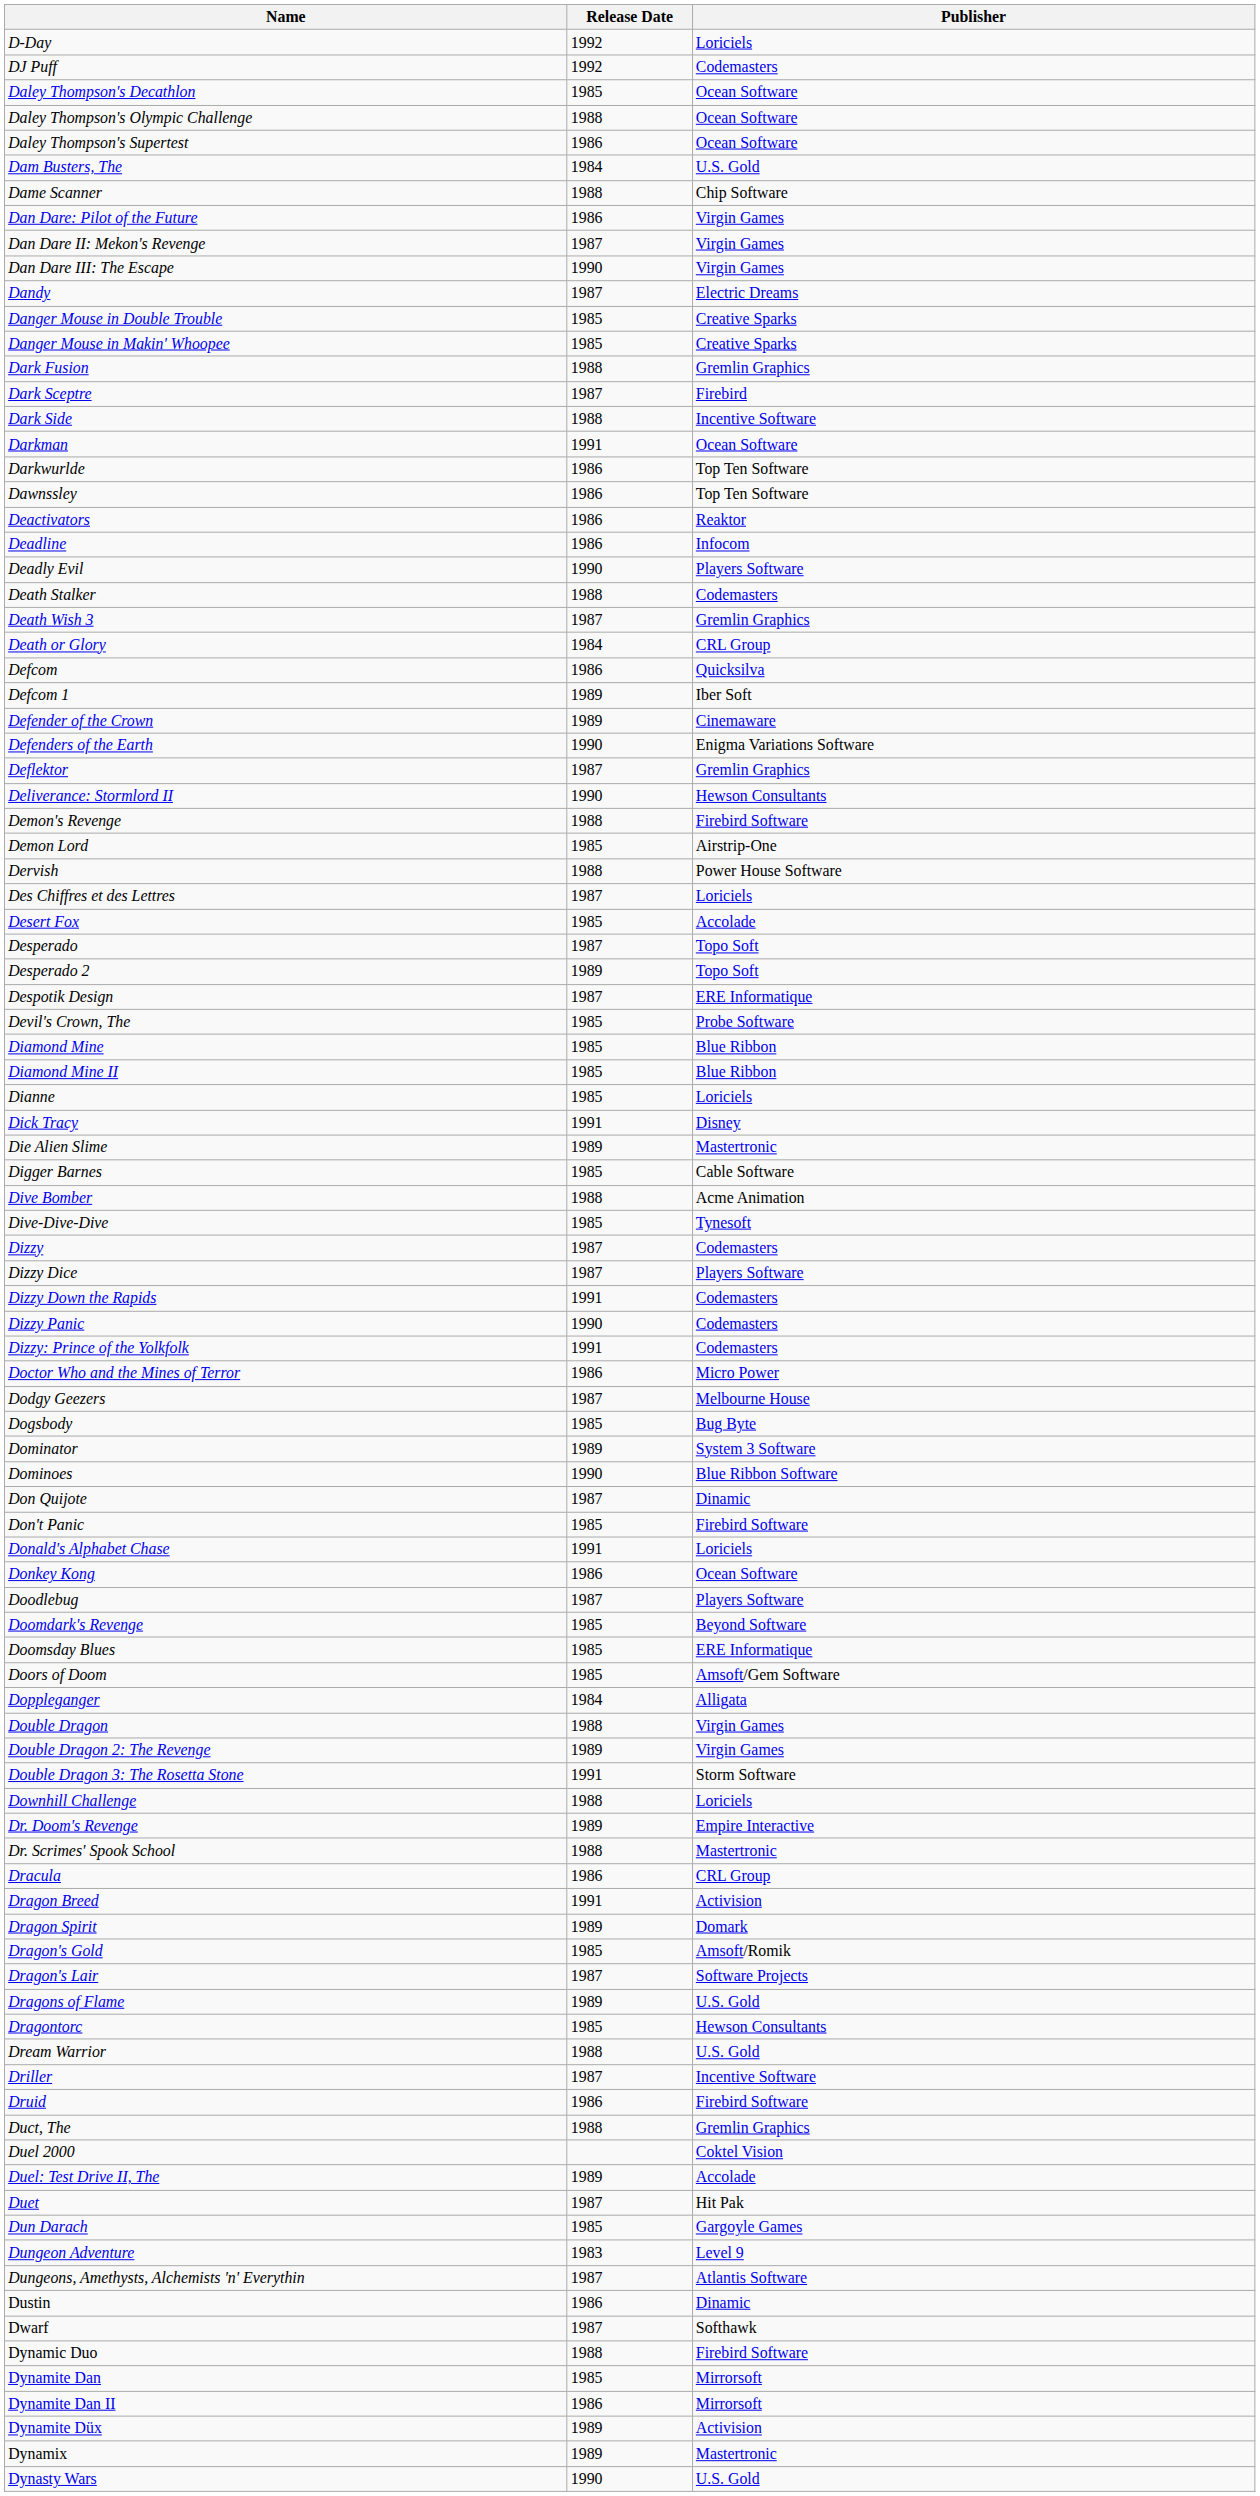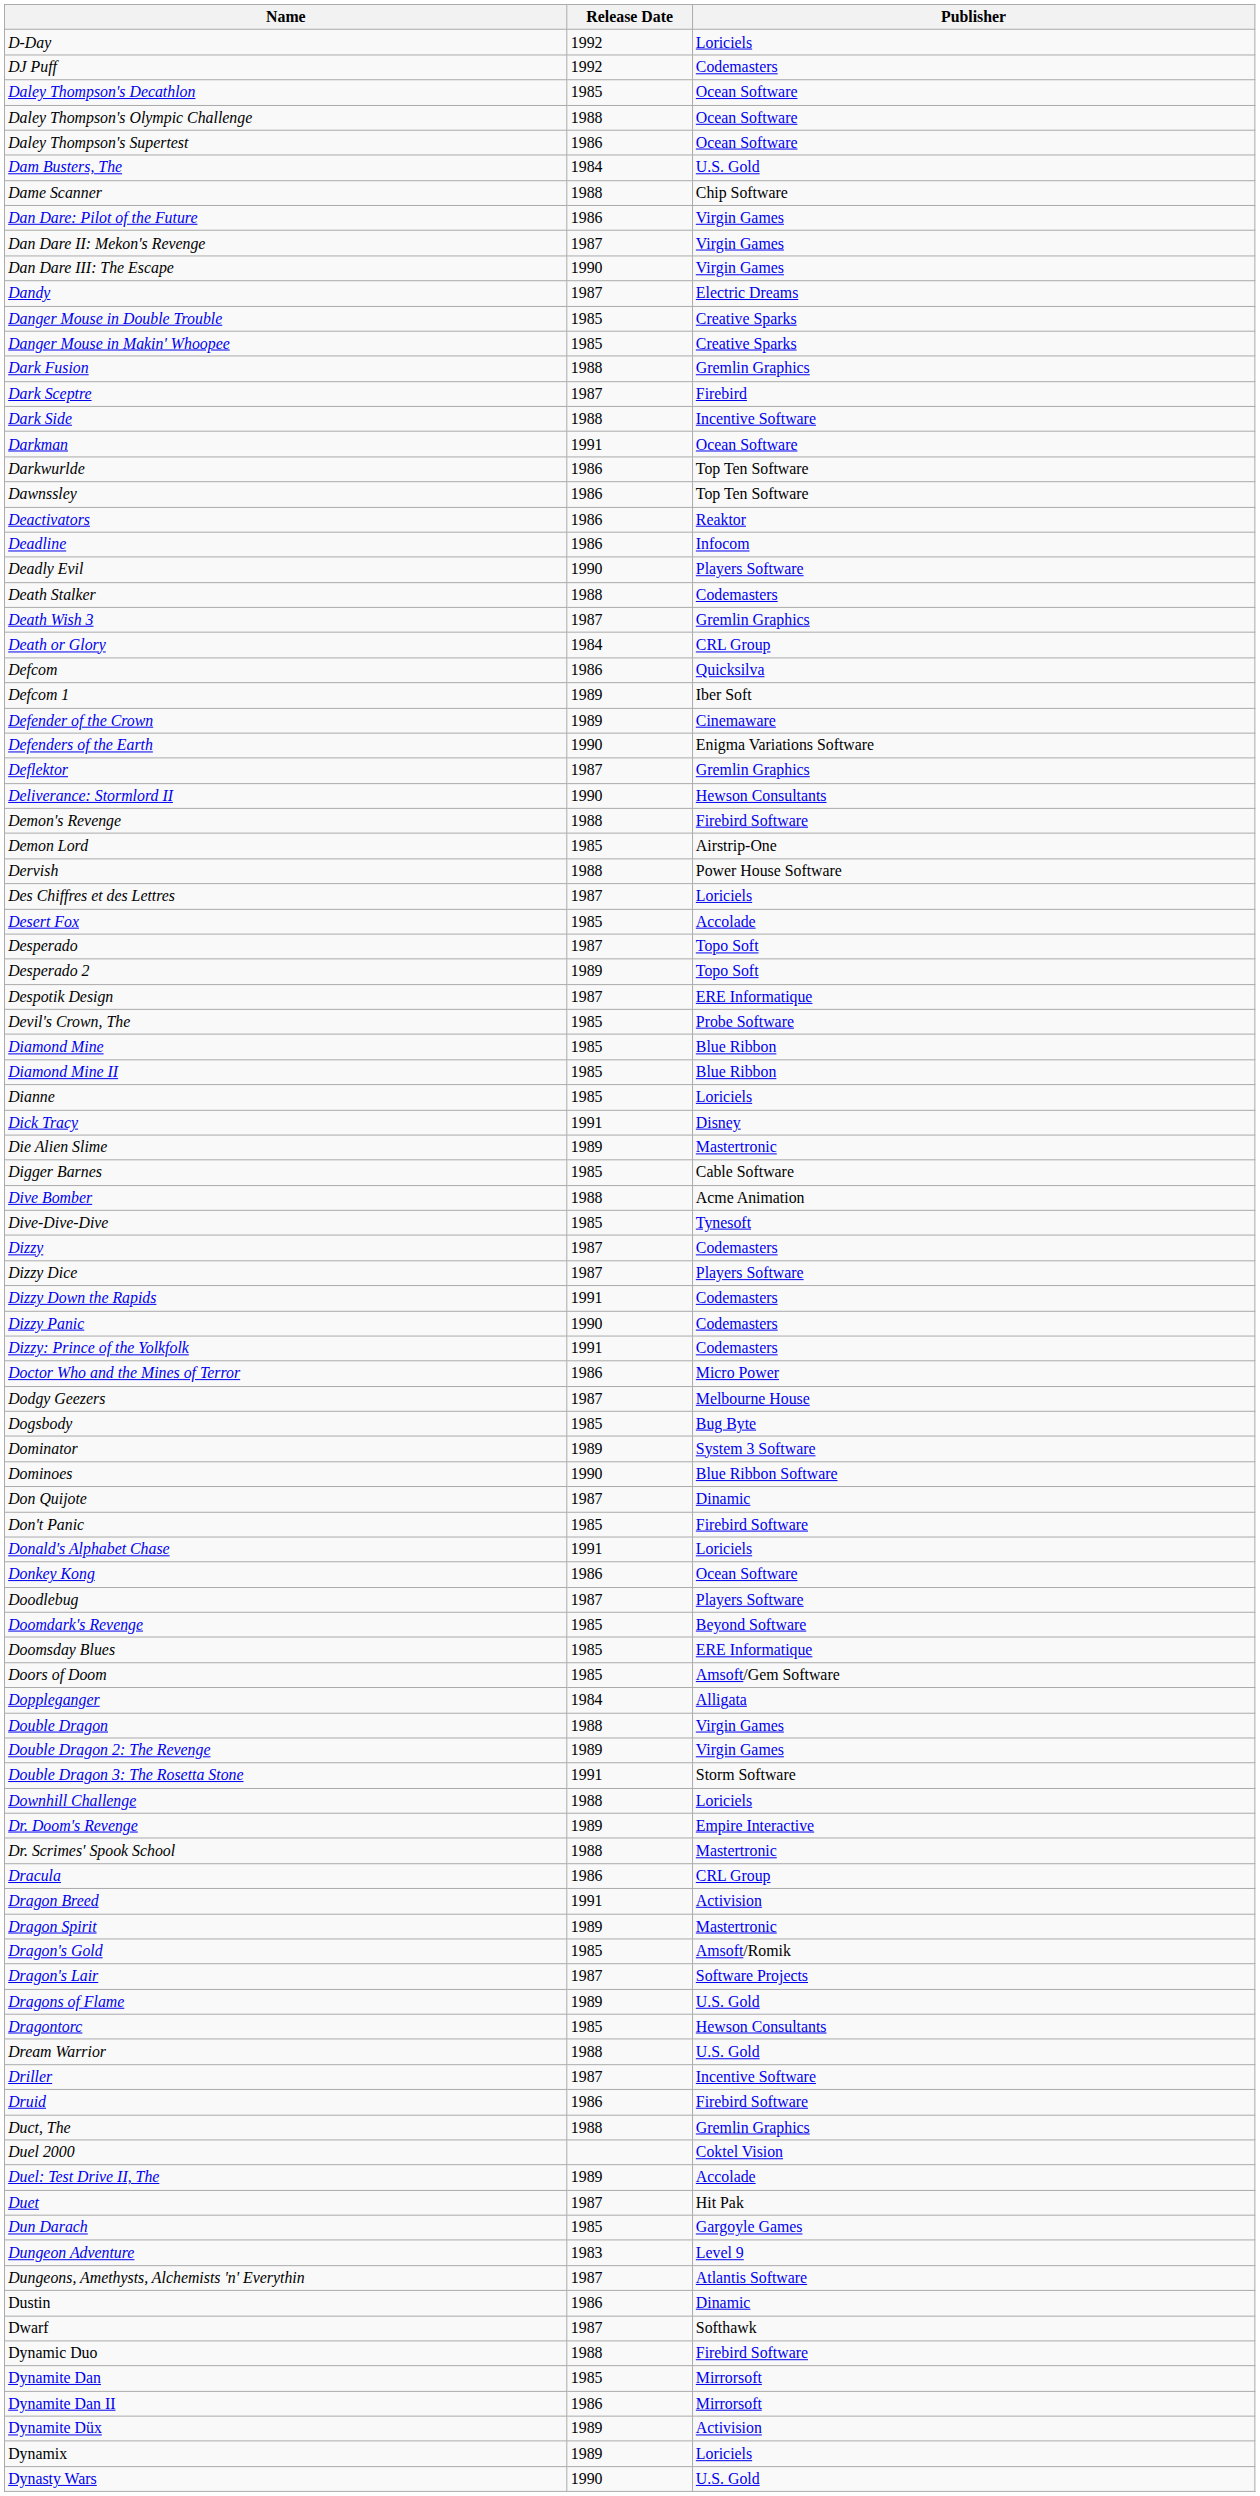Dragon Spirit | Publisher: Domark -> Mastertronic
Dynamix | Publisher: Mastertronic -> Loriciels
